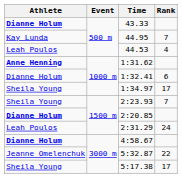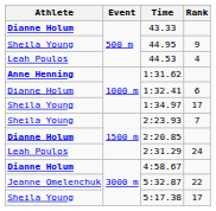44.95 | Athlete: Kay Lunda -> Sheila Young
44.95 | Rank: 7 -> 9
